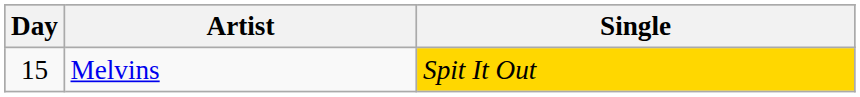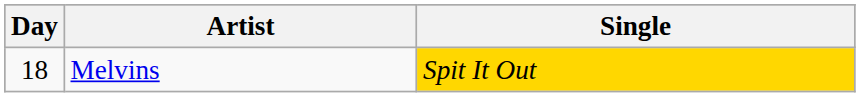Melvins | Day: 15 -> 18
